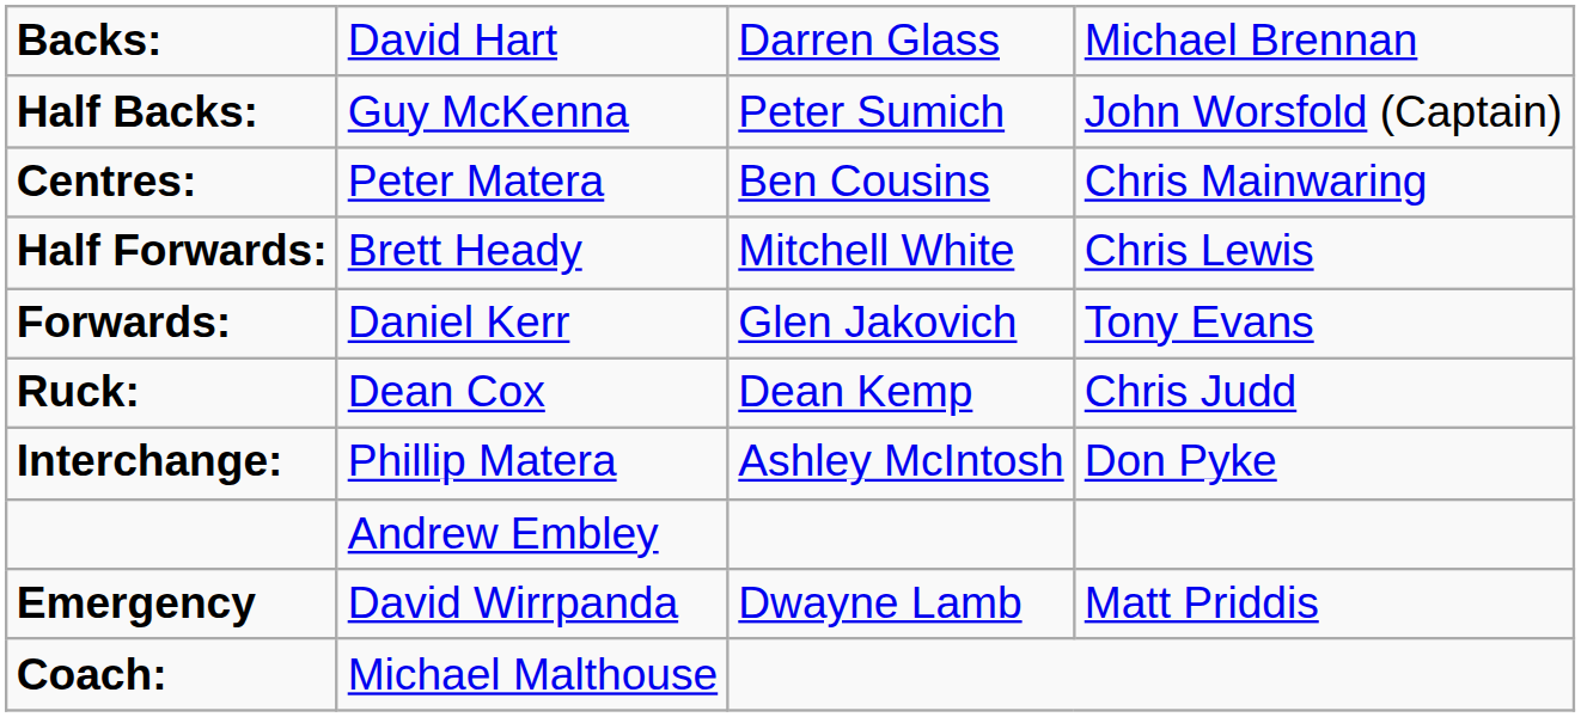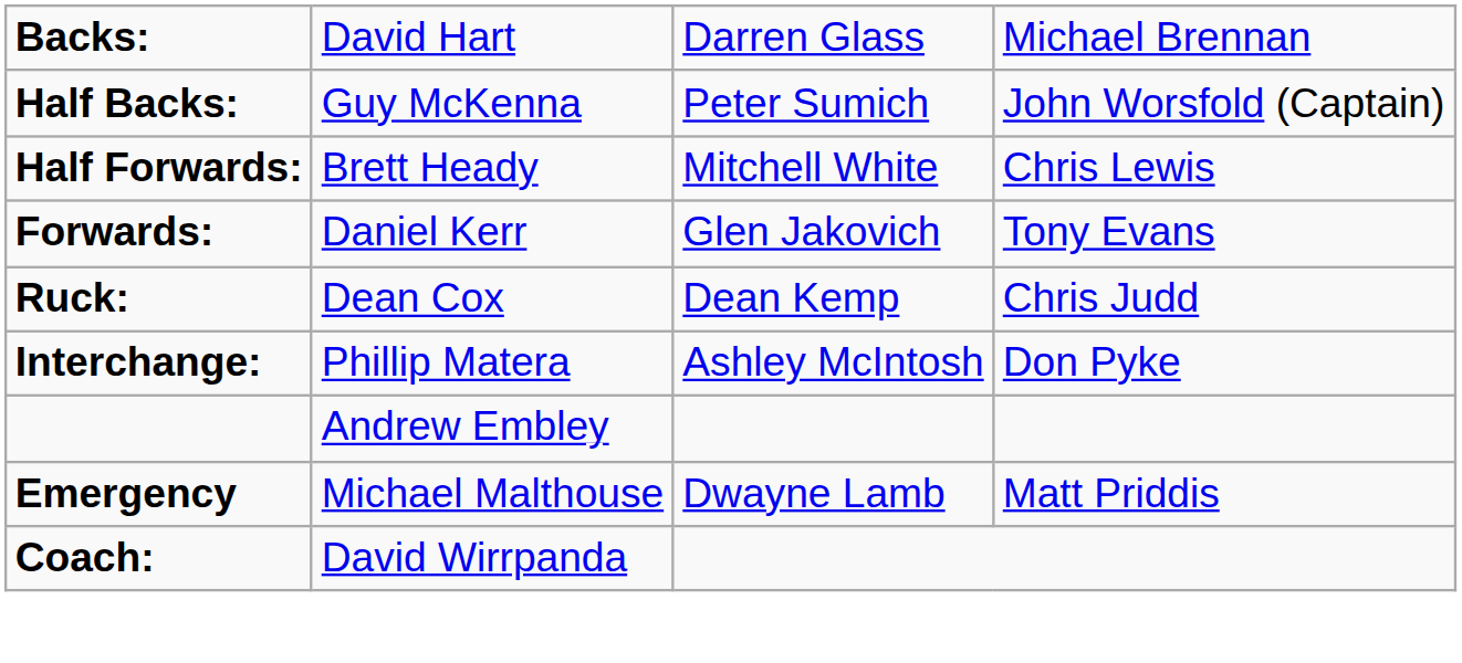- row: Centres: | Peter Matera | Ben Cousins | Chris Mainwaring
Emergency | column 2: David Wirrpanda -> Michael Malthouse
Coach: | column 2: Michael Malthouse -> David Wirrpanda
